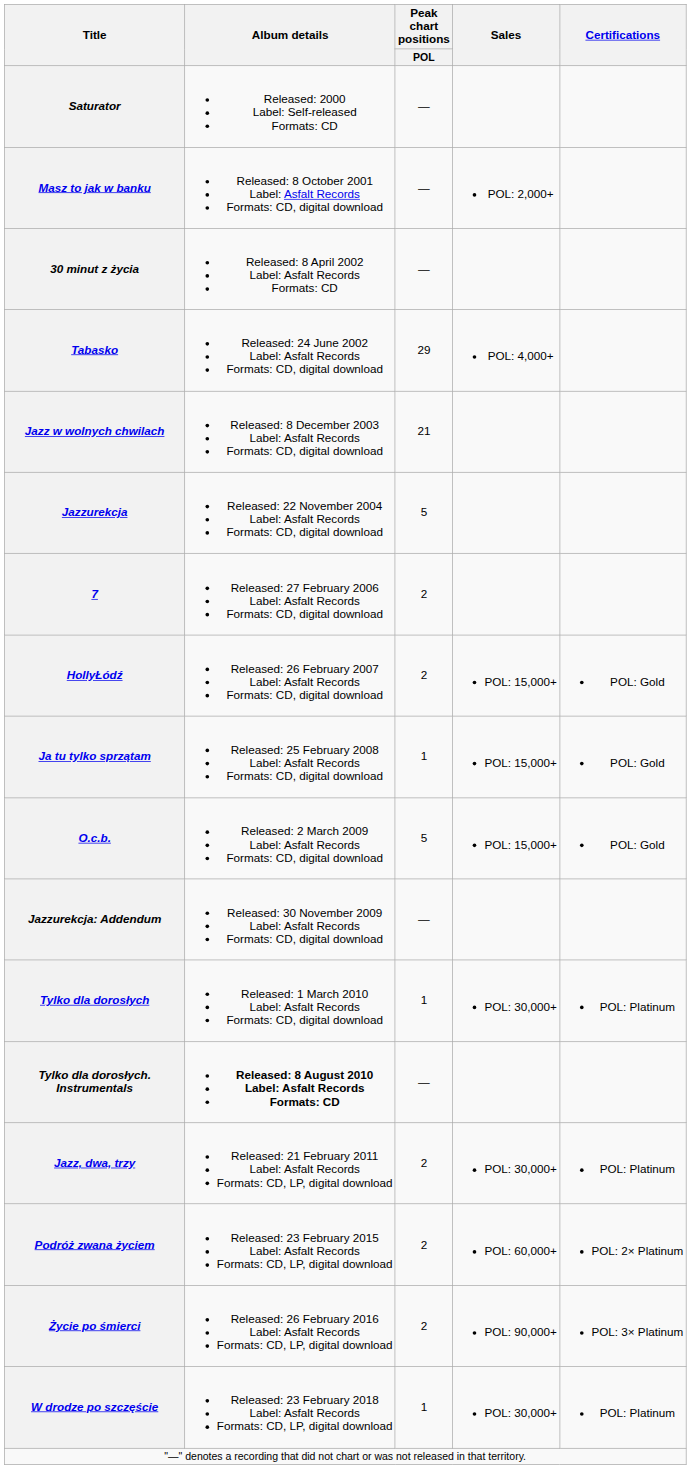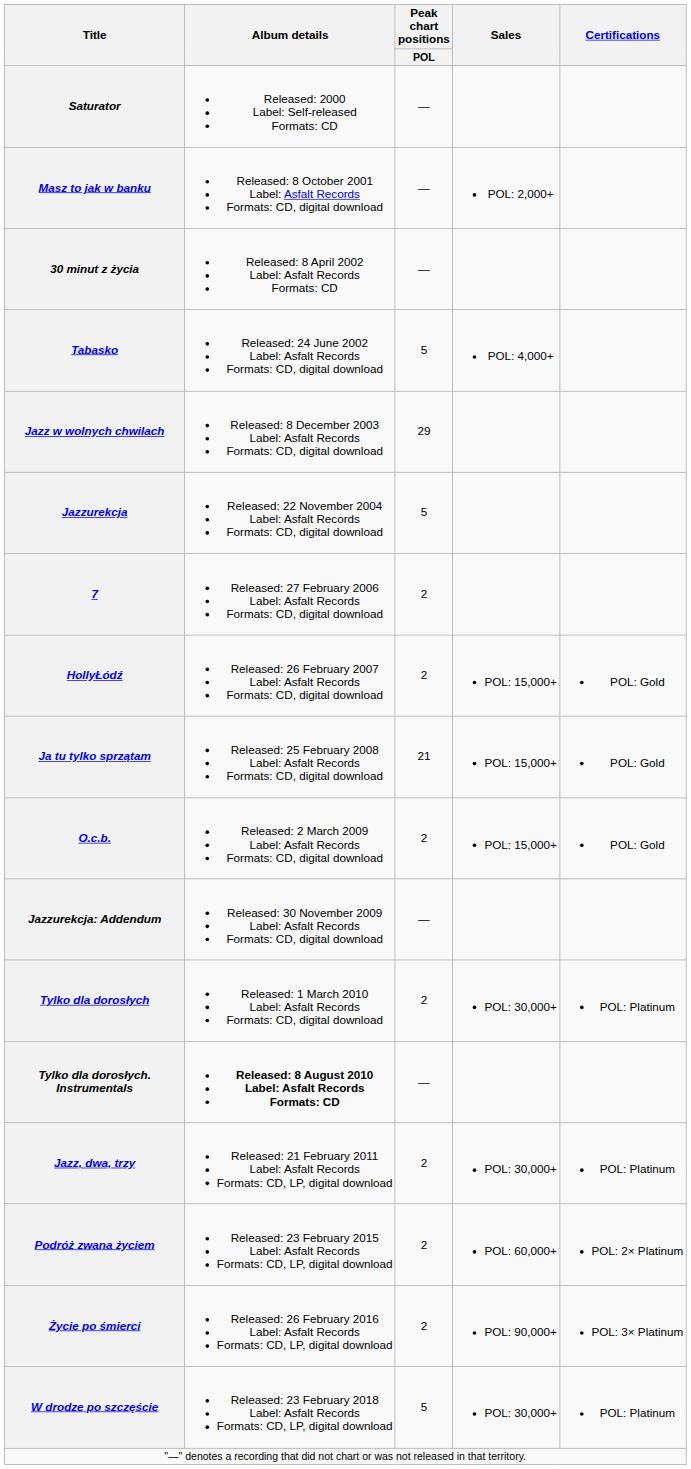Tabasko | Peak chart positions / POL: 29 -> 5
Jazz w wolnych chwilach | Peak chart positions / POL: 21 -> 29
Ja tu tylko sprzątam | Peak chart positions / POL: 1 -> 21
O.c.b. | Peak chart positions / POL: 5 -> 2
Tylko dla dorosłych | Peak chart positions / POL: 1 -> 2
W drodze po szczęście | Peak chart positions / POL: 1 -> 5
